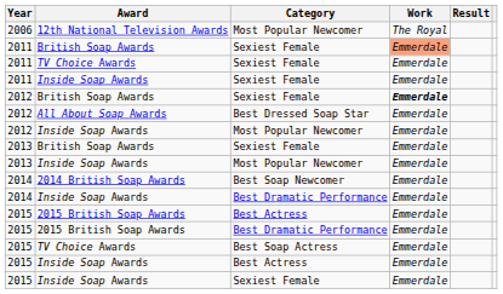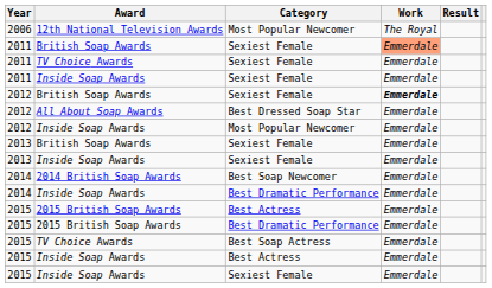2013 / Inside Soap Awards | Category: Most Popular Newcomer -> Sexiest Female
